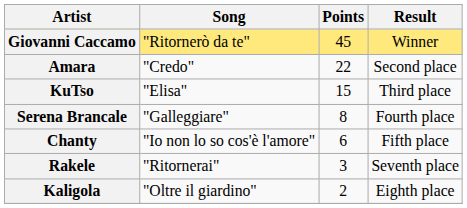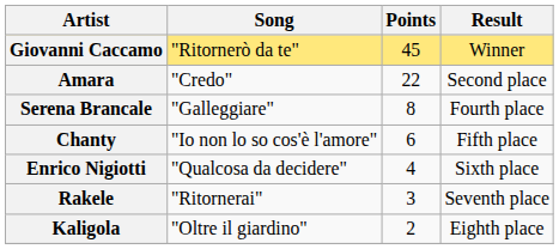- row: KuTso | "Elisa" | 15 | Third place
+ row: Enrico Nigiotti | "Qualcosa da decidere" | 4 | Sixth place
